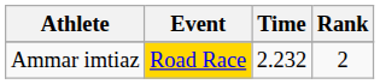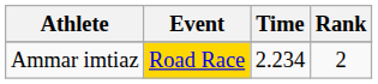Ammar imtiaz | Time: 2.232 -> 2.234
